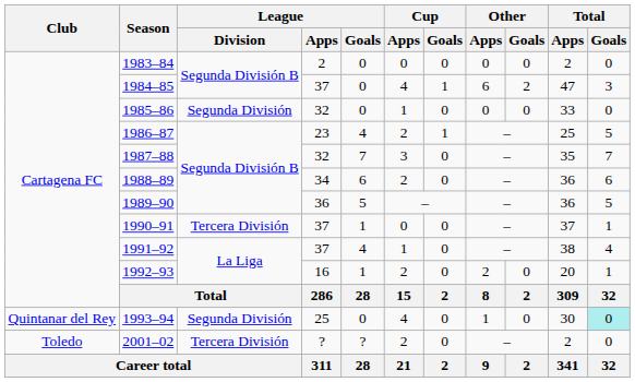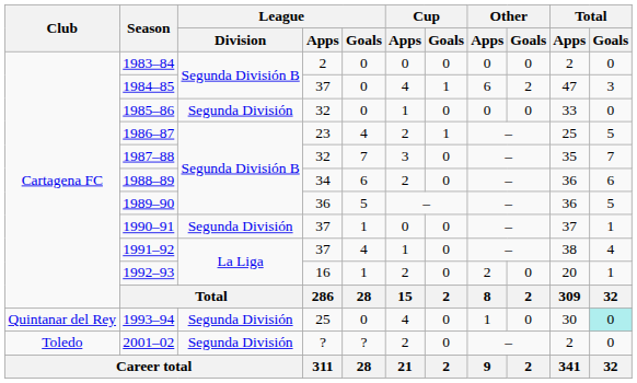1990–91 | League / Division: Tercera División -> Segunda División
2001–02 | League / Division: Tercera División -> Segunda División
